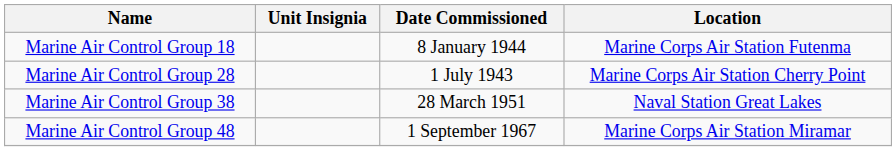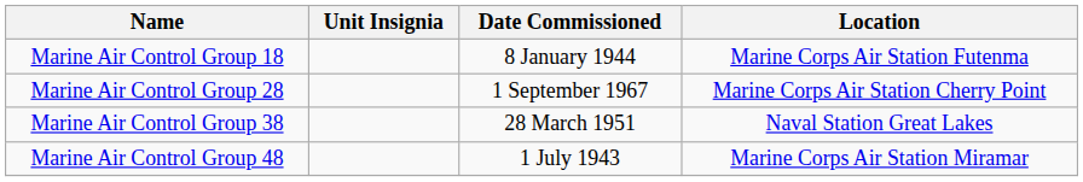Marine Air Control Group 28 | Date Commissioned: 1 July 1943 -> 1 September 1967
Marine Air Control Group 48 | Date Commissioned: 1 September 1967 -> 1 July 1943
